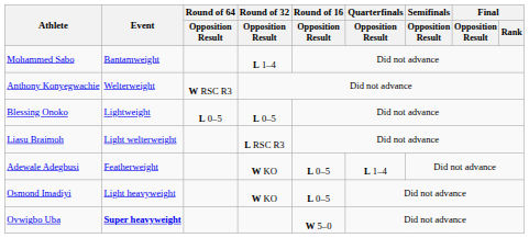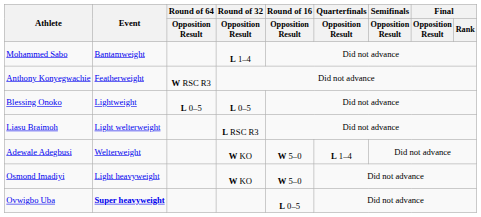Anthony Konyegwachie | Event: Welterweight -> Featherweight
Adewale Adegbusi | Event: Featherweight -> Welterweight
Adewale Adegbusi | Round of 16 / Opposition Result: L 0–5 -> W 5–0
Osmond Imadiyi | Round of 16 / Opposition Result: L 0–5 -> W 5–0
Ovwigbo Uba | Round of 16 / Opposition Result: W 5–0 -> L 0–5
